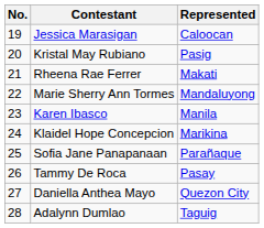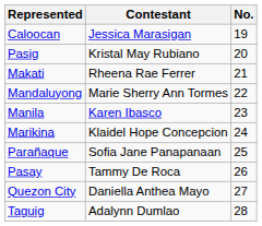columns swapped: No. <-> Represented
